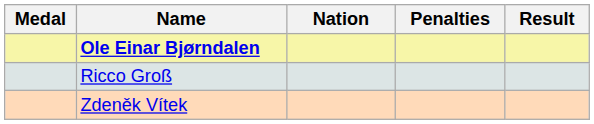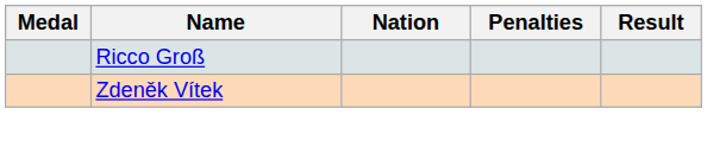- row: Ole Einar Bjørndalen
